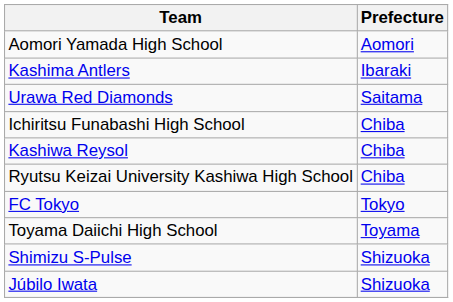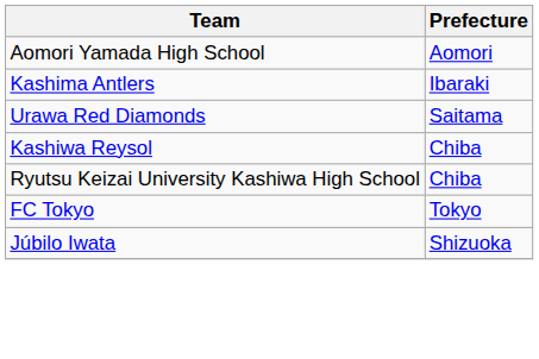- row: Ichiritsu Funabashi High School | Chiba
- row: Toyama Daiichi High School | Toyama
- row: Shimizu S-Pulse | Shizuoka
